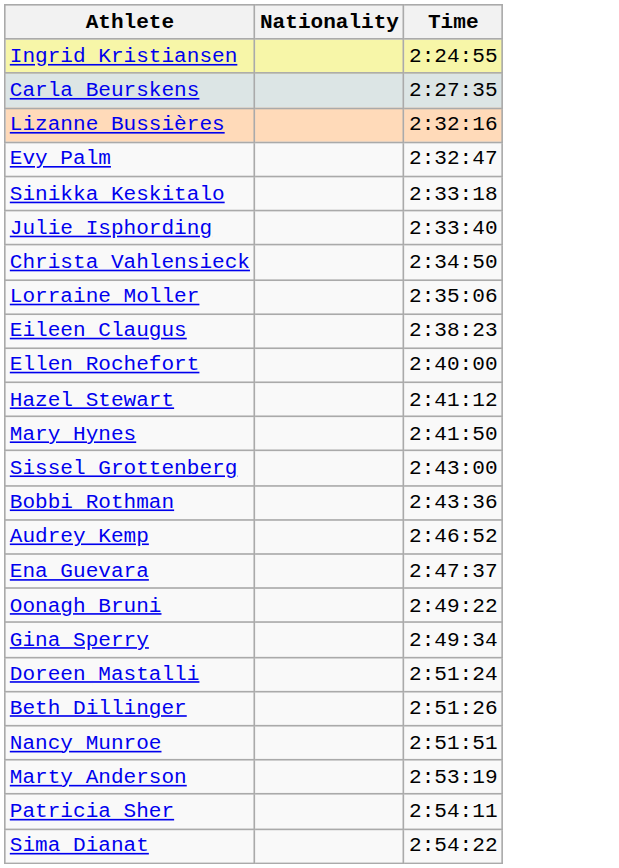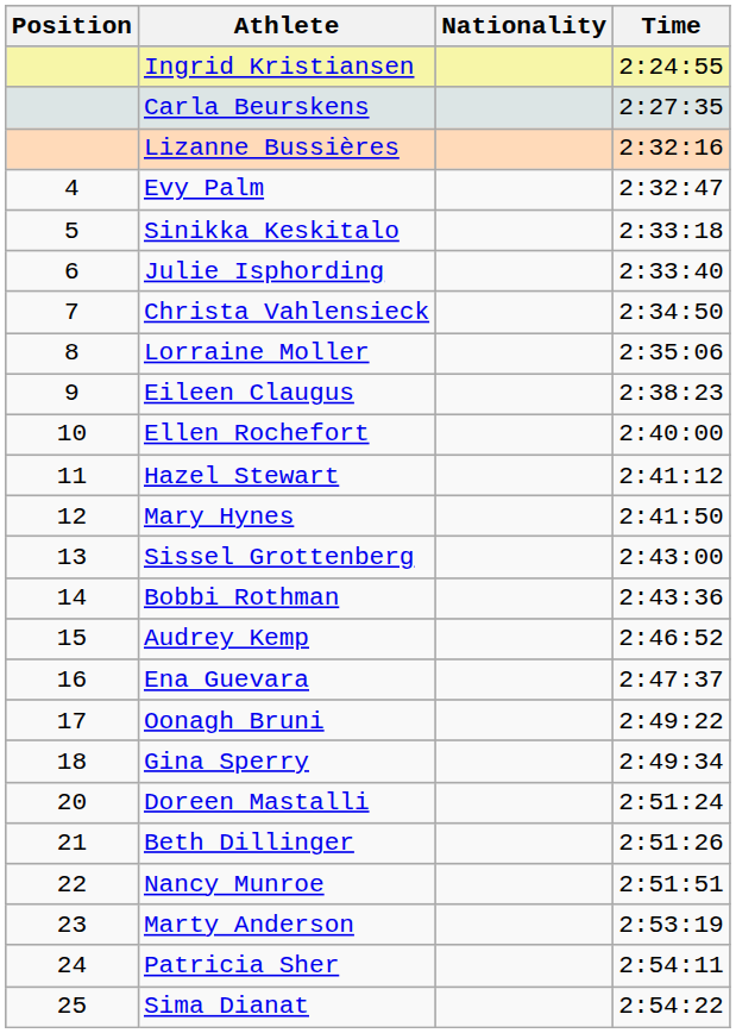+ column: Position | 4 | 5 | 6 | 7 | 8 | 9 | 10 | 11 | 12 | 13 | 14 | 15 | 16 | 17 | 18 | 20 | 21 | 22 | 23 | 24 | 25
